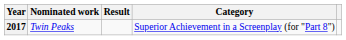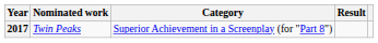columns swapped: Category <-> Result
